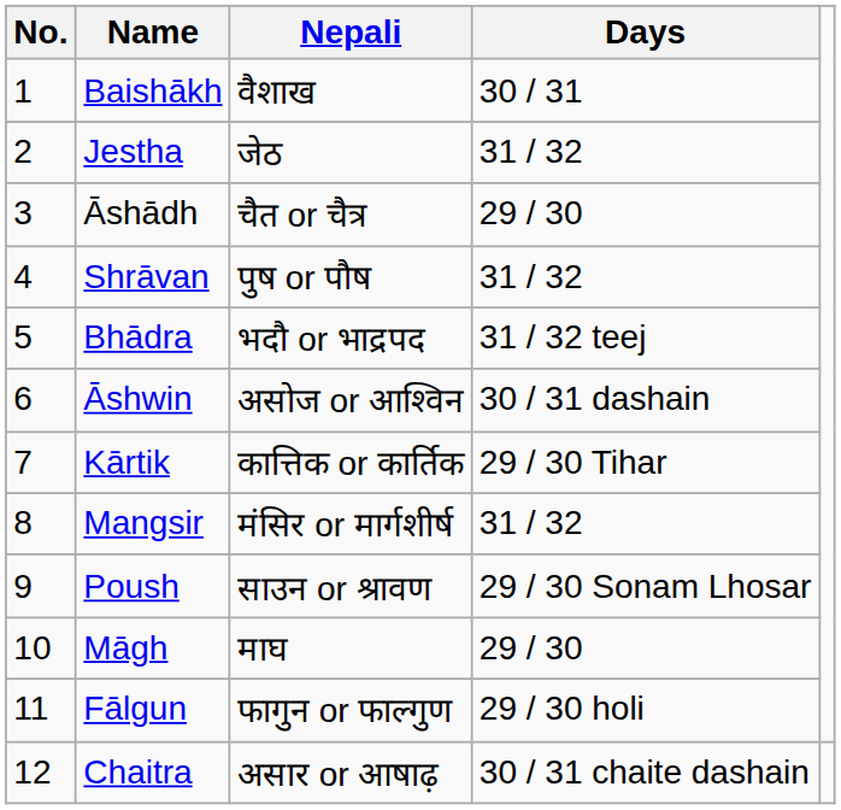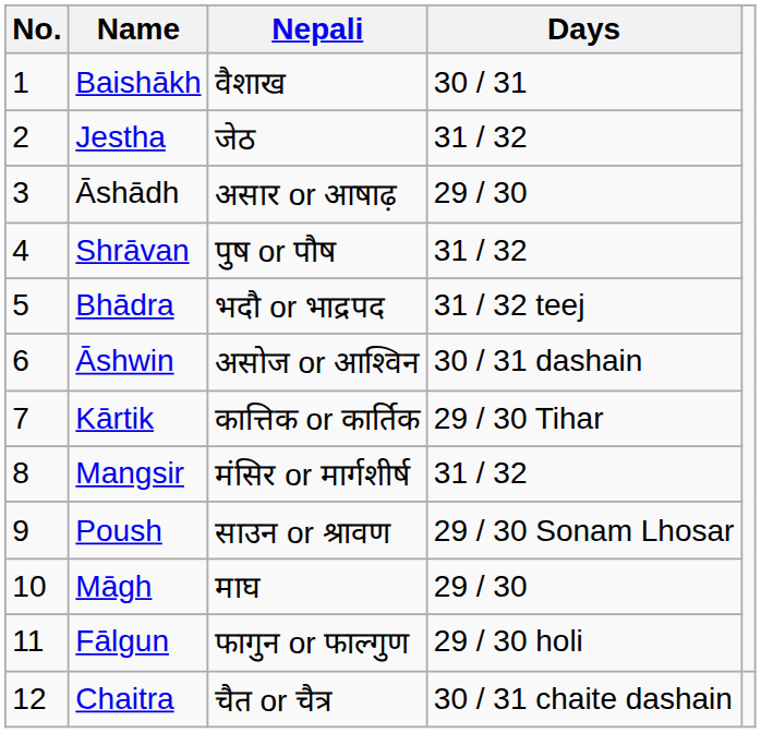Āshādh | Nepali: चैत or चैत्र -> असार or आषाढ़
Chaitra | Nepali: असार or आषाढ़ -> चैत or चैत्र
